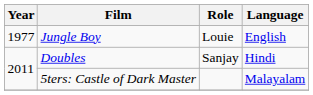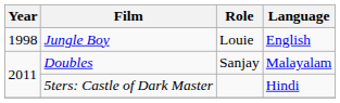Jungle Boy | Year: 1977 -> 1998
Doubles | Language: Hindi -> Malayalam
5ters: Castle of Dark Master | Language: Malayalam -> Hindi
